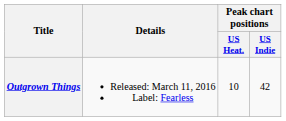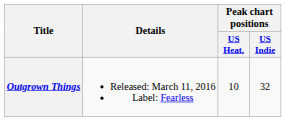Outgrown Things | Peak chart positions / US Indie: 42 -> 32
